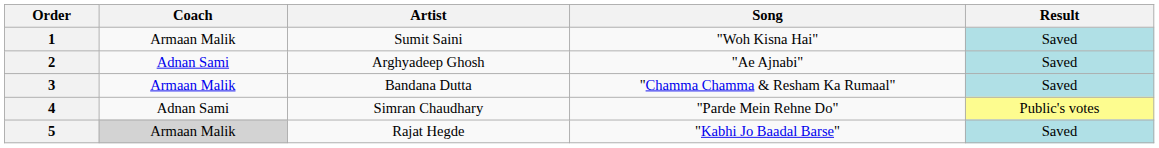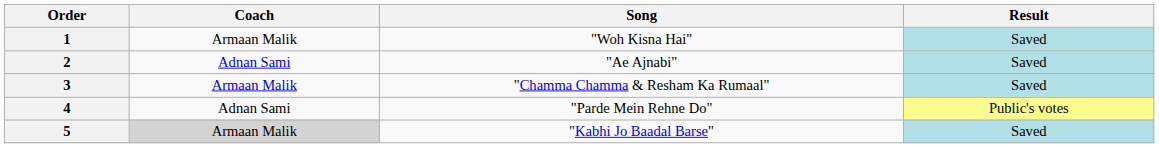- column: Artist | Sumit Saini | Arghyadeep Ghosh | Bandana Dutta | Simran Chaudhary | Rajat Hegde
